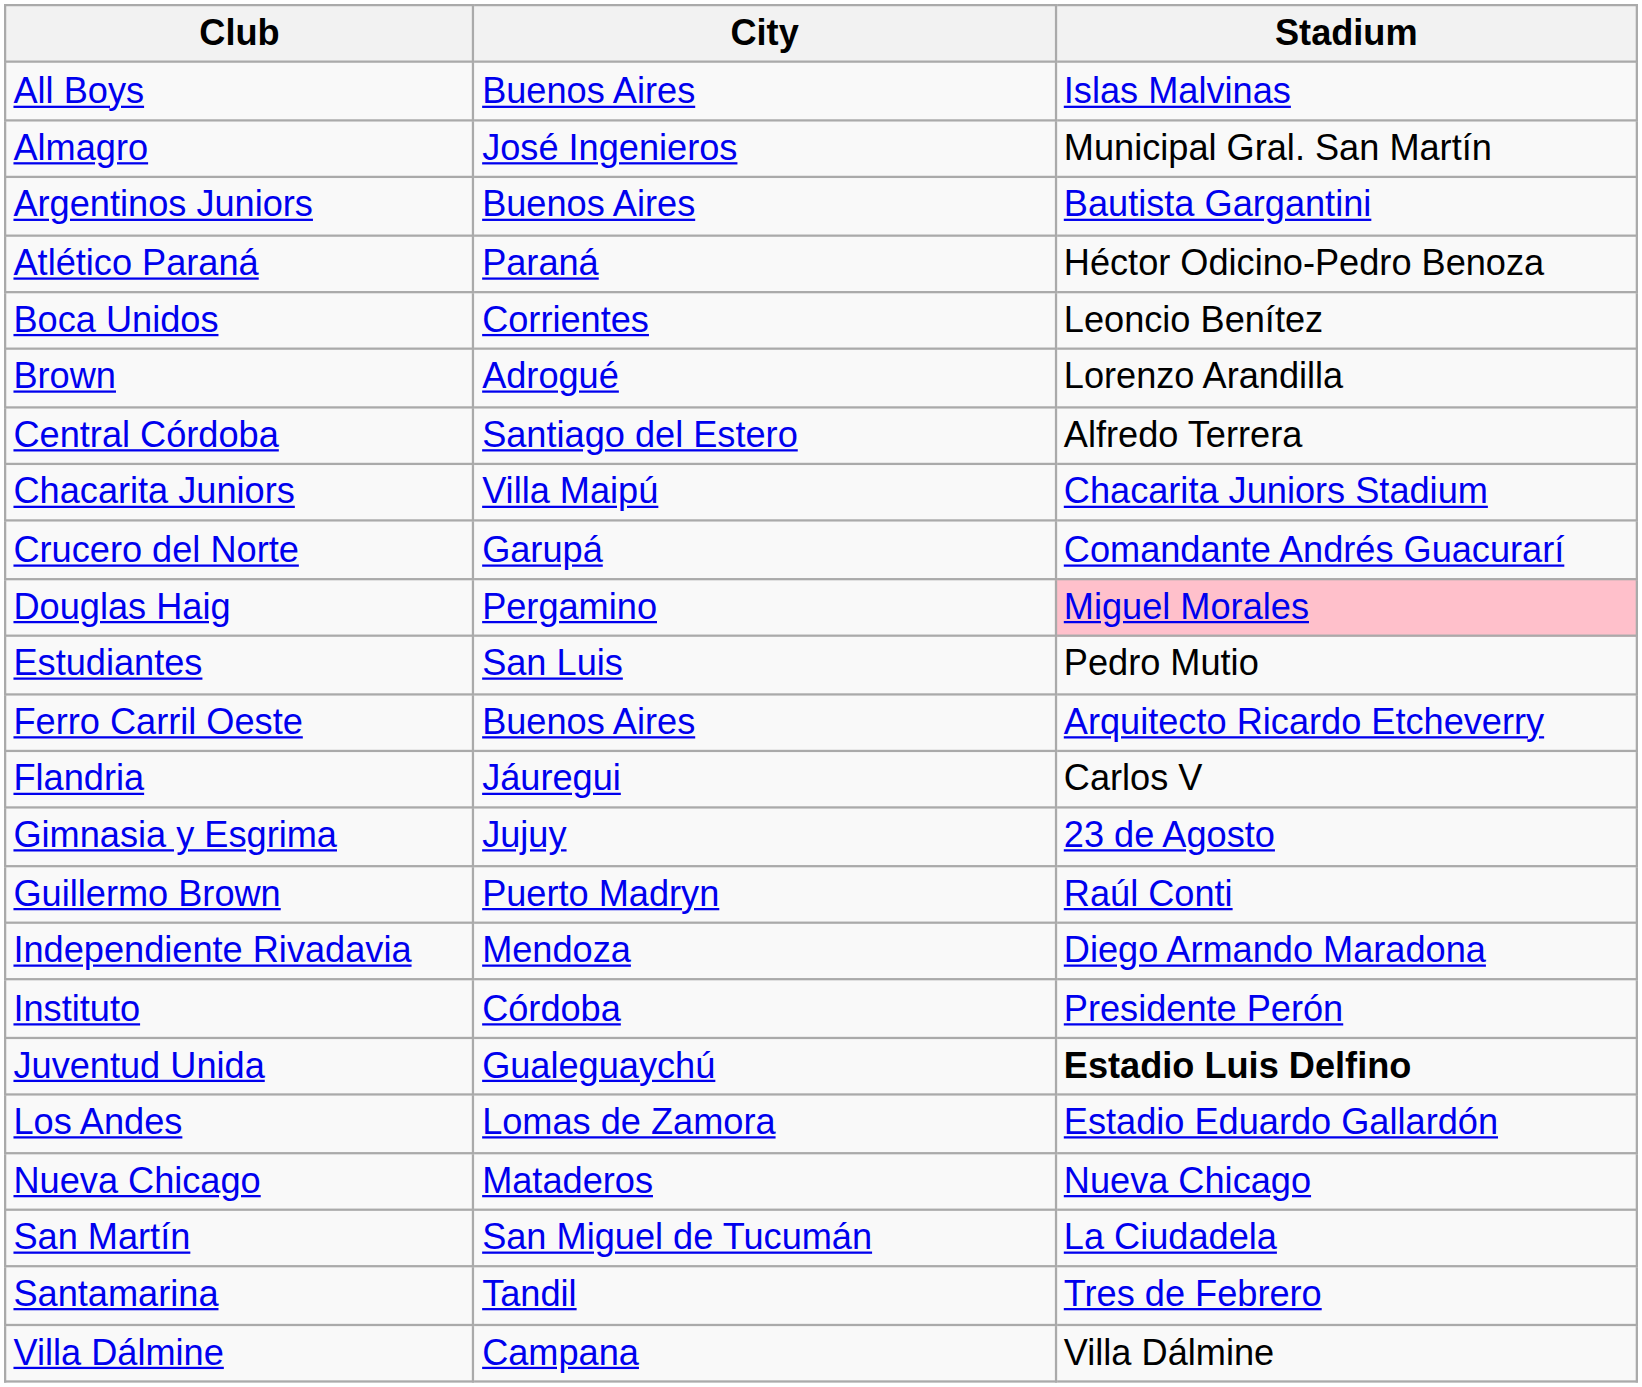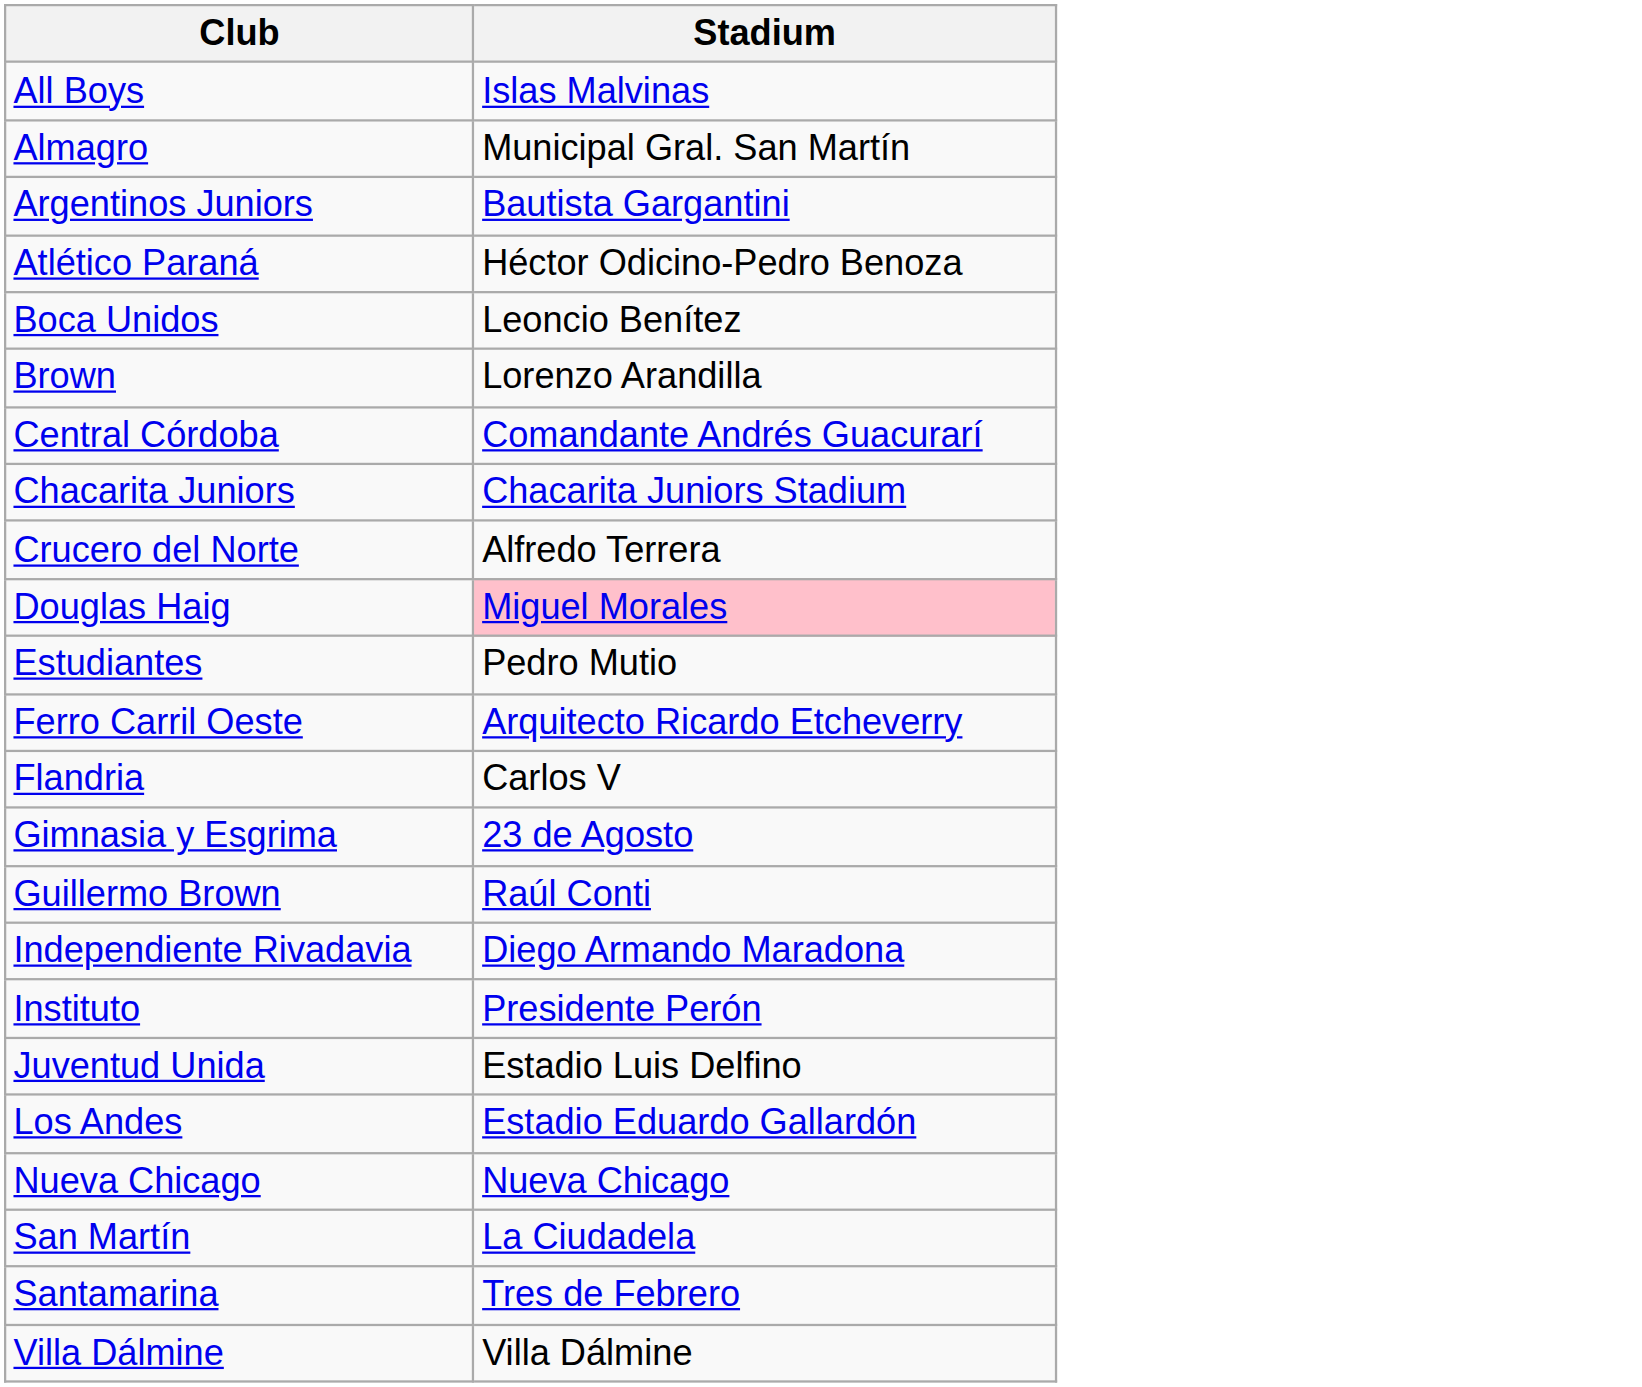- column: City | Buenos Aires | José Ingenieros | Buenos Aires | Paraná | Corrientes | Adrogué | Santiago del Estero | Villa Maipú | Garupá | Pergamino | San Luis | Buenos Aires | Jáuregui | Jujuy | Puerto Madryn | Mendoza | Córdoba | Gualeguaychú | Lomas de Zamora | Mataderos | San Miguel de Tucumán | Tandil | Campana
Central Córdoba | Stadium: Alfredo Terrera -> Comandante Andrés Guacurarí
Crucero del Norte | Stadium: Comandante Andrés Guacurarí -> Alfredo Terrera
Juventud Unida | Stadium: bold -> normal
